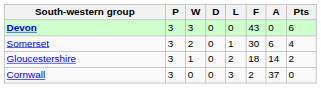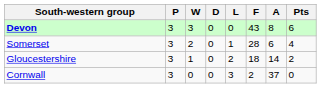Devon | A: 0 -> 8
Somerset | F: 30 -> 28
